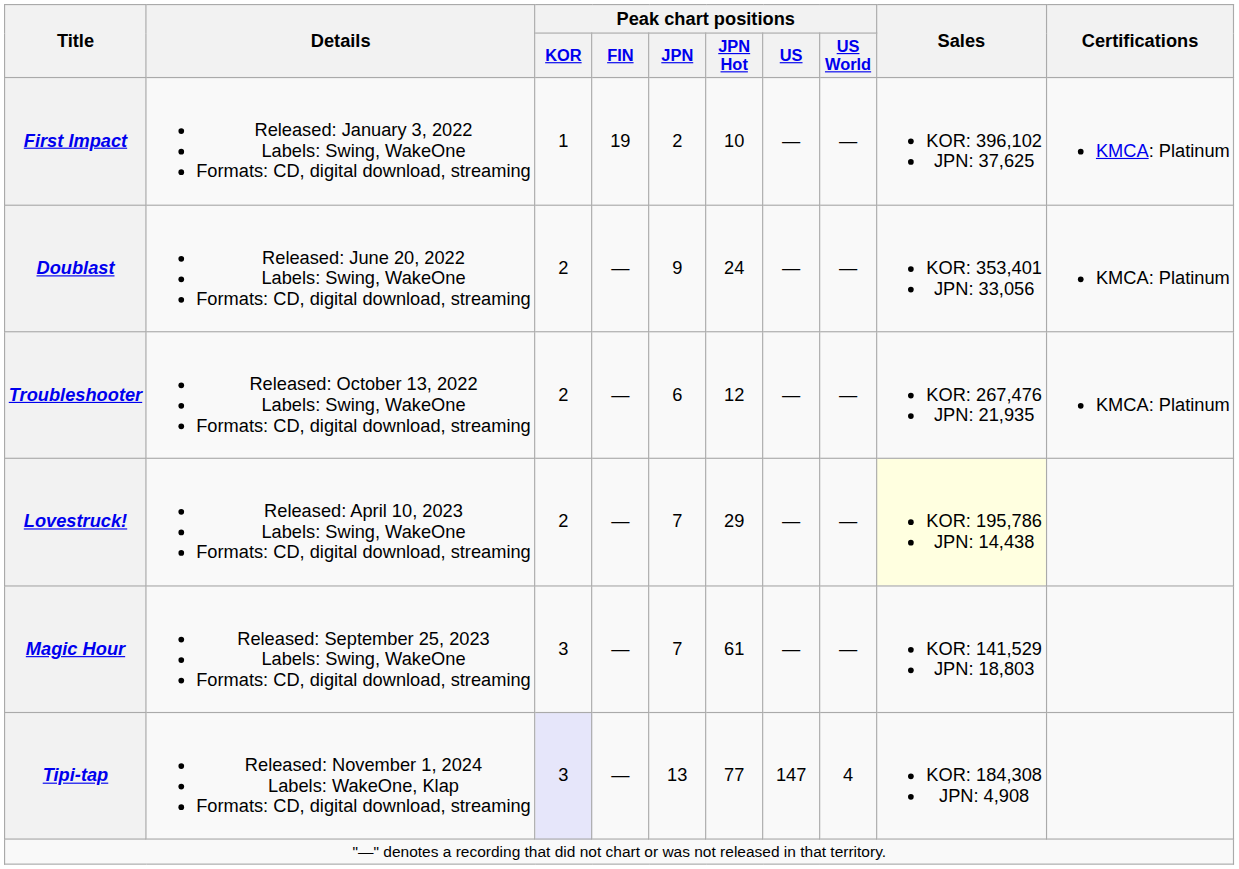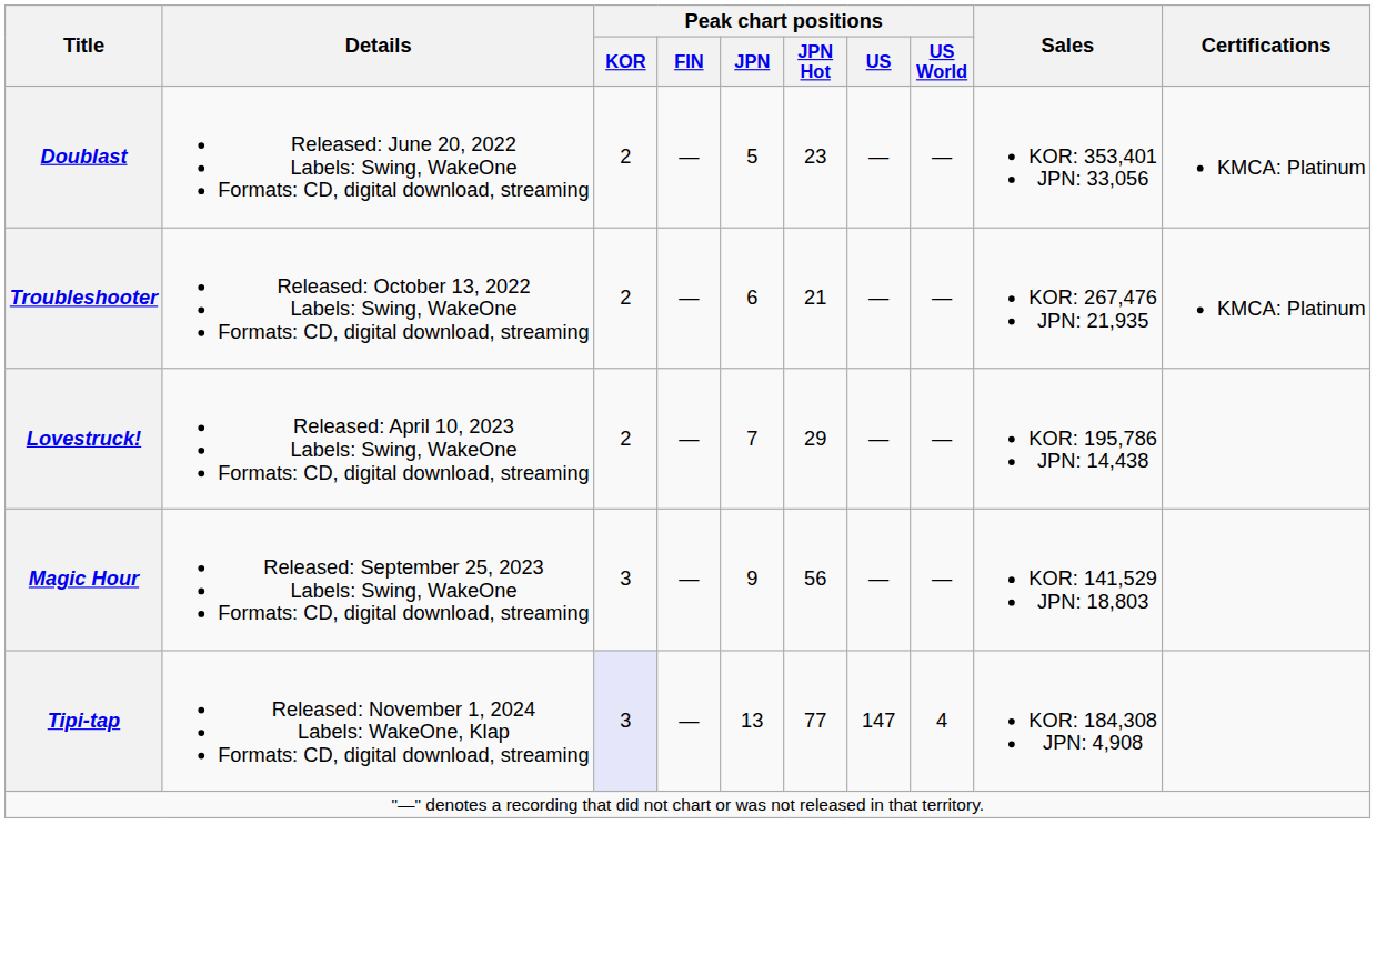- row: First Impact | Released: January 3, 2022 Labels: Swing, WakeOne Formats: CD, digital download, streaming | 1 | 19 | 2 | 10 | — | — | KOR: 396,102 JPN: 37,625 | KMCA: Platinum
Doublast | Peak chart positions / JPN: 9 -> 5
Doublast | Peak chart positions / JPN Hot: 24 -> 23
Troubleshooter | Peak chart positions / JPN Hot: 12 -> 21
Lovestruck! | Sales: lightyellow background -> no background
Magic Hour | Peak chart positions / JPN: 7 -> 9
Magic Hour | Peak chart positions / JPN Hot: 61 -> 56
